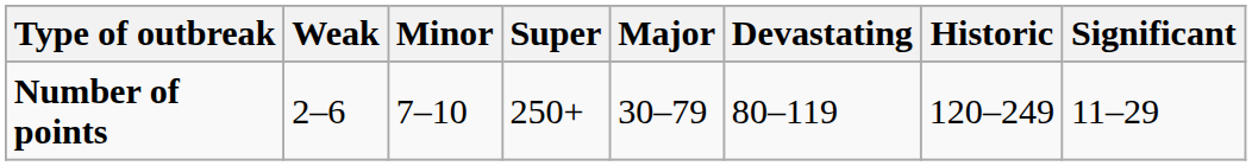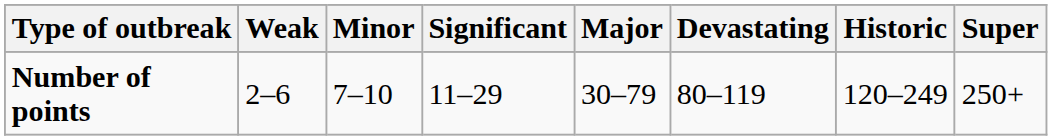columns swapped: Significant <-> Super
